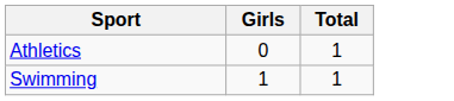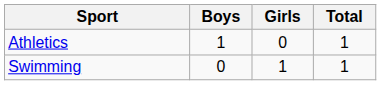+ column: Boys | 1 | 0
